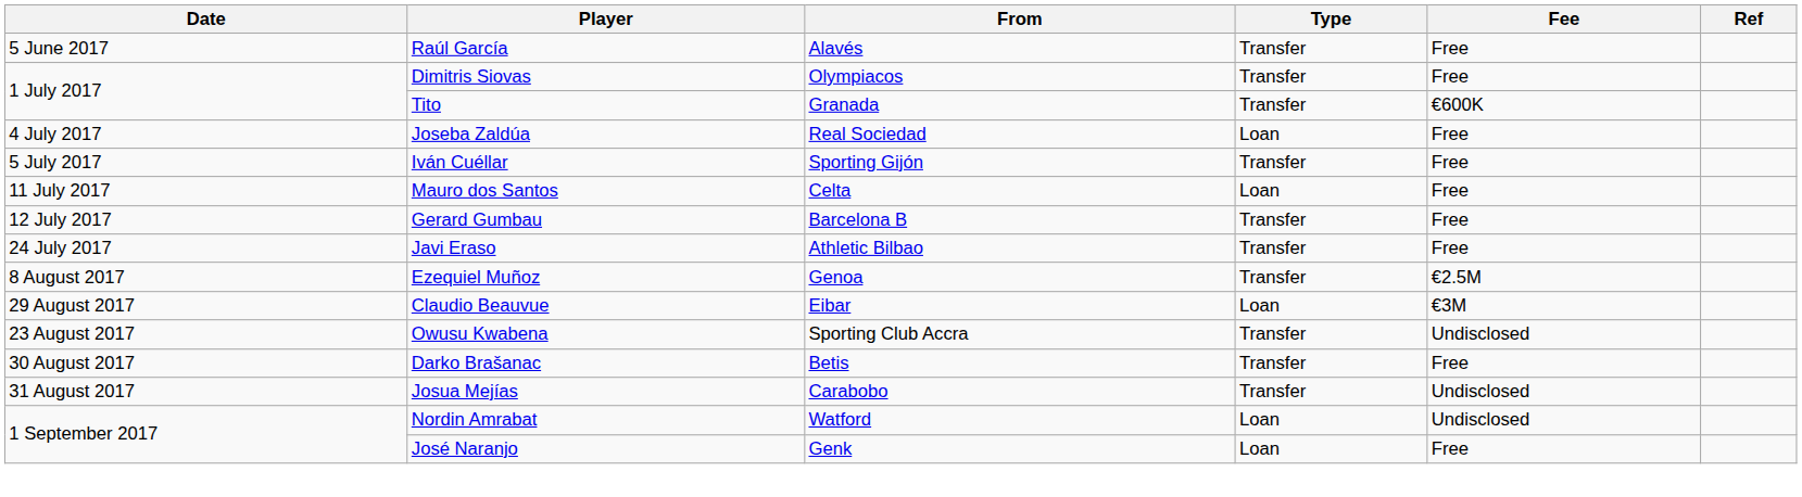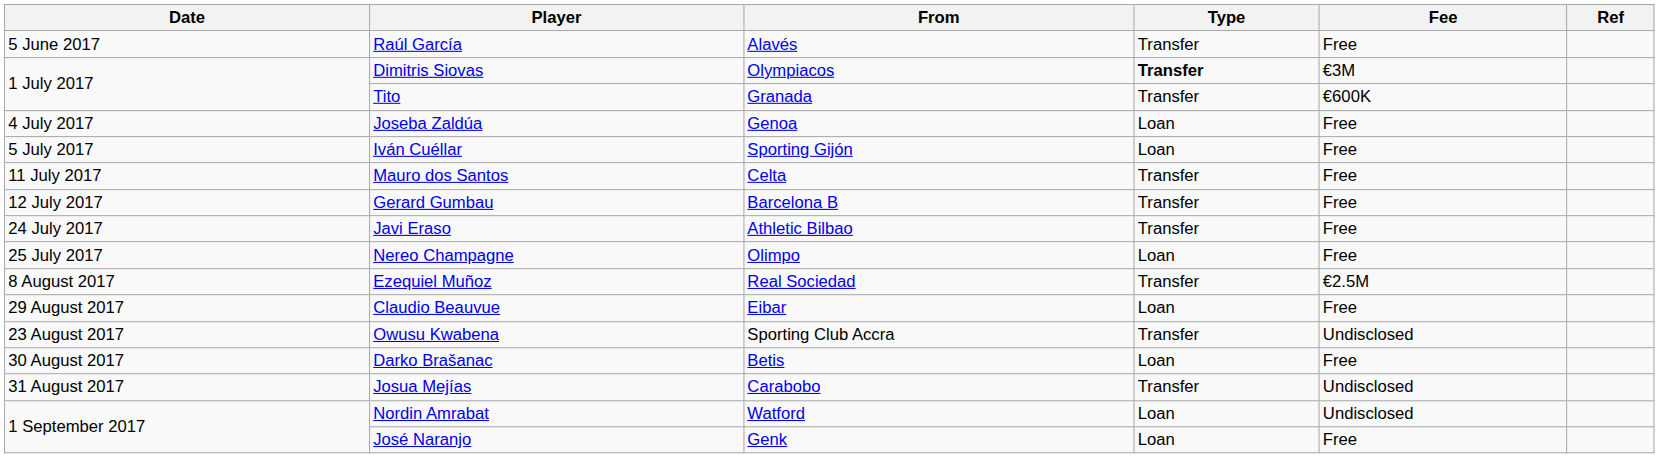Dimitris Siovas | Type: normal -> bold
Dimitris Siovas | Fee: Free -> €3M
Joseba Zaldúa | From: Real Sociedad -> Genoa
Iván Cuéllar | Type: Transfer -> Loan
Mauro dos Santos | Type: Loan -> Transfer
+ row: 25 July 2017 | Nereo Champagne | Olimpo | Loan | Free
Ezequiel Muñoz | From: Genoa -> Real Sociedad
Claudio Beauvue | Fee: €3M -> Free
Darko Brašanac | Type: Transfer -> Loan
